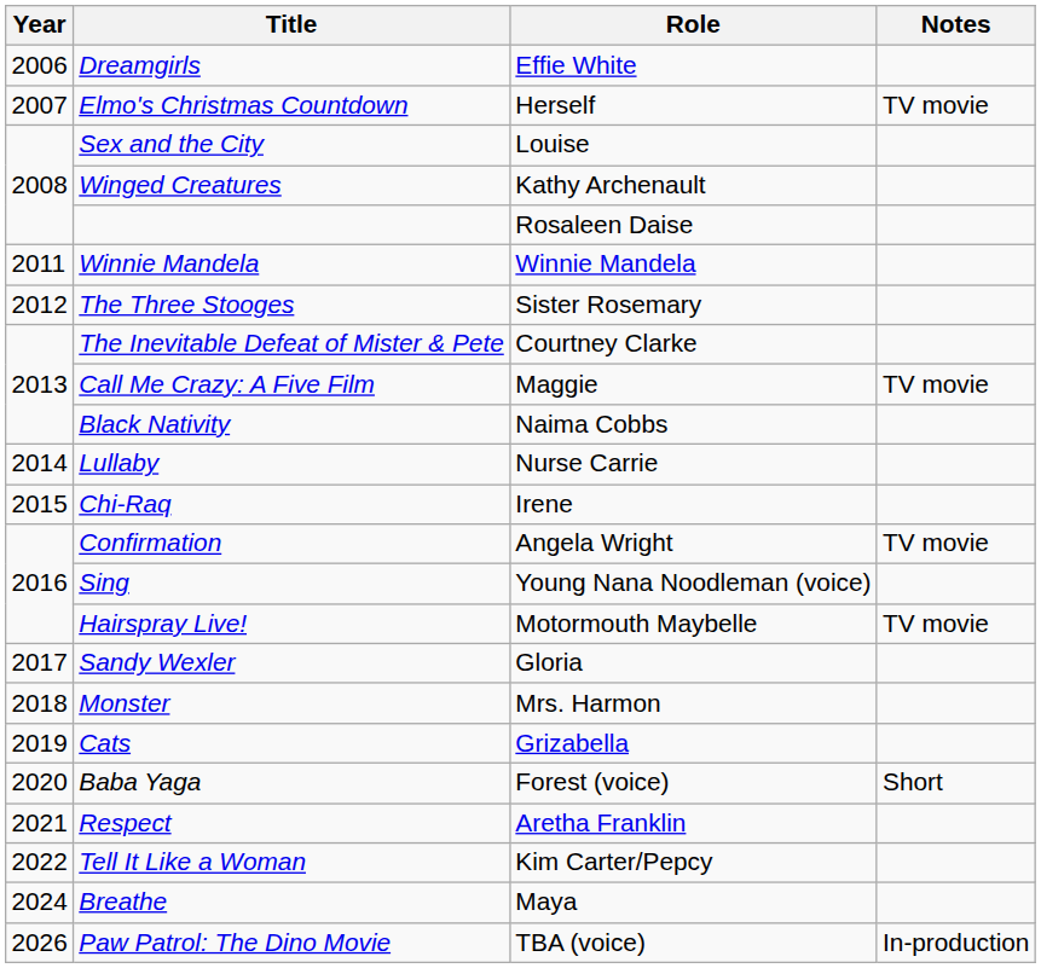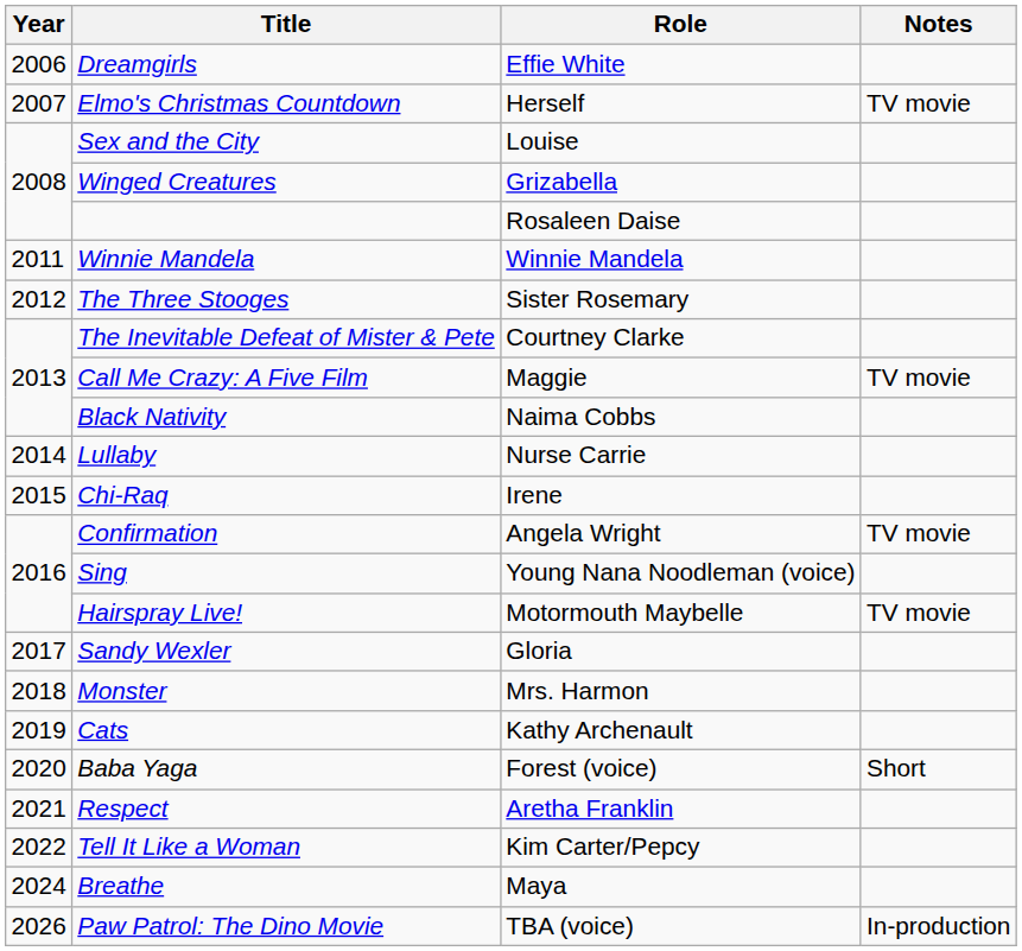Winged Creatures | Role: Kathy Archenault -> Grizabella
Cats | Role: Grizabella -> Kathy Archenault
